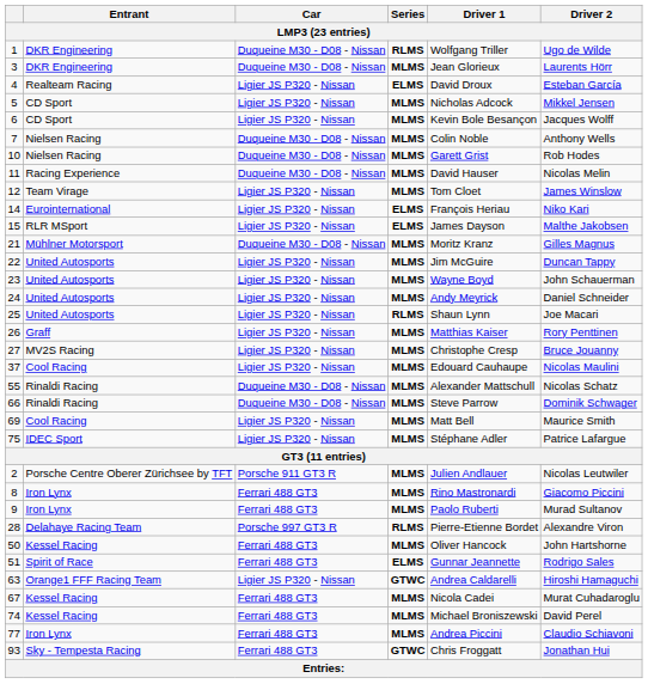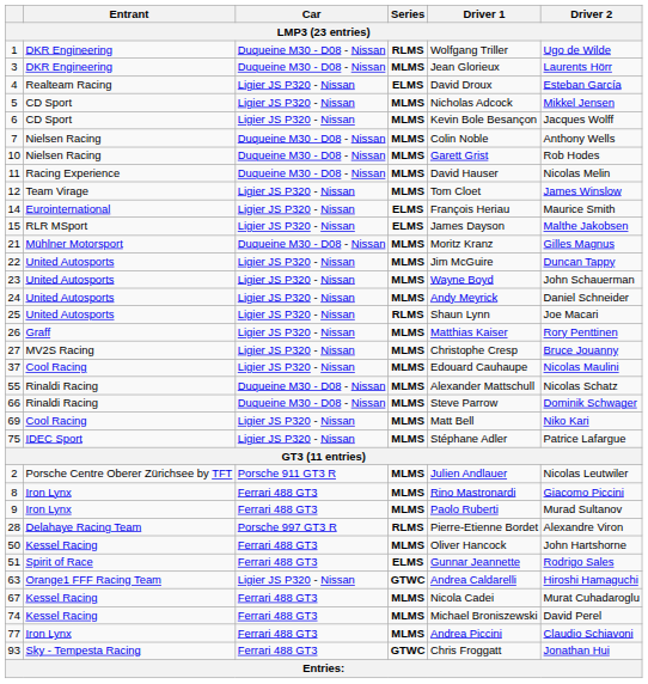14 | Driver 2: Niko Kari -> Maurice Smith
69 | Driver 2: Maurice Smith -> Niko Kari
